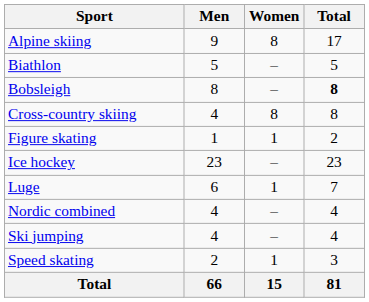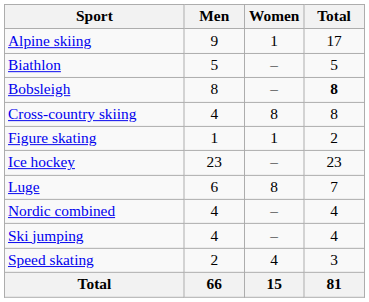Alpine skiing | Women: 8 -> 1
Luge | Women: 1 -> 8
Speed skating | Women: 1 -> 4
